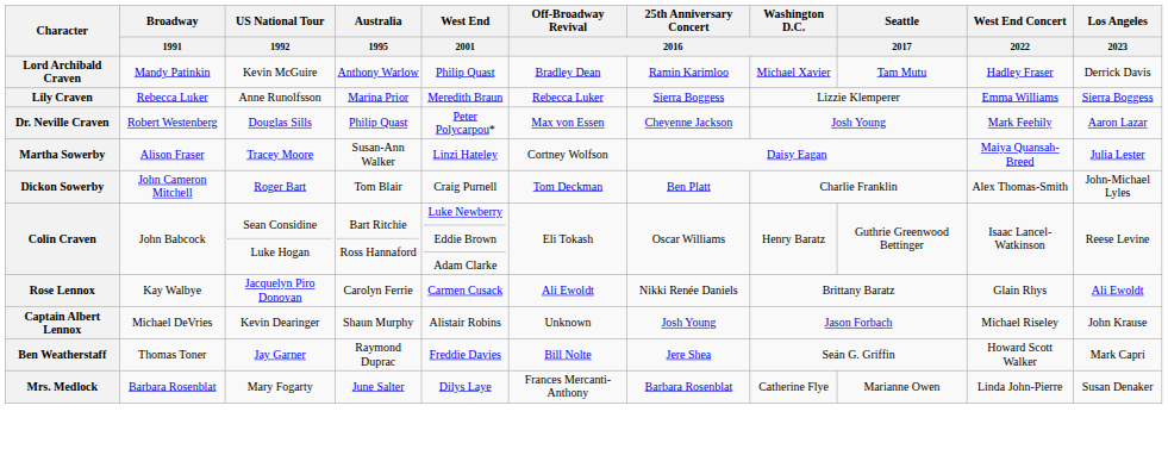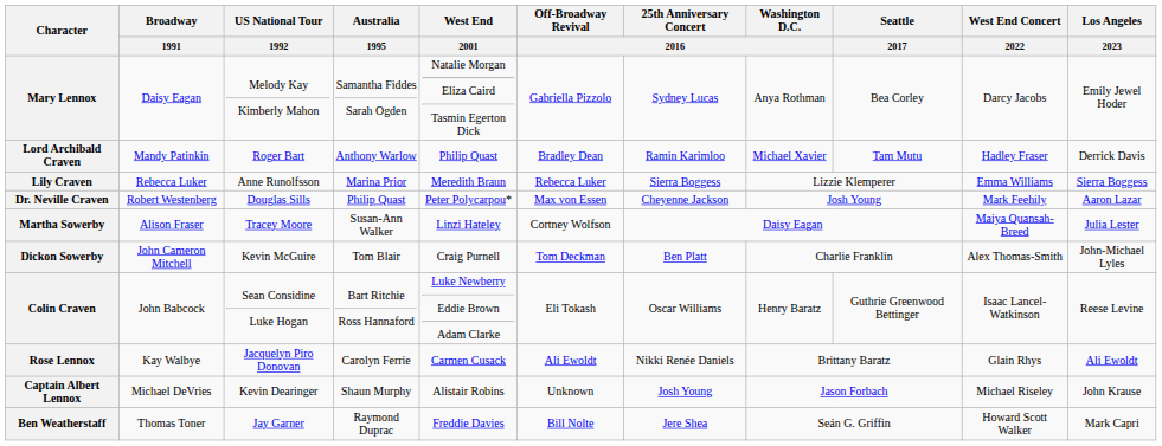+ row: Mary Lennox | Daisy Eagan | Melody Kay Kimberly Mahon | Samantha Fiddes Sarah Ogden | Natalie Morgan Eliza Caird Tasmin Egerton Dick | Gabriella Pizzolo | Sydney Lucas | Anya Rothman | Bea Corley | Darcy Jacobs | Emily Jewel Hoder
Lord Archibald Craven | US National Tour / 1992: Kevin McGuire -> Roger Bart
Dickon Sowerby | US National Tour / 1992: Roger Bart -> Kevin McGuire
- row: Mrs. Medlock | Barbara Rosenblat | Mary Fogarty | June Salter | Dilys Laye | Frances Mercanti-Anthony | Barbara Rosenblat | Catherine Flye | Marianne Owen | Linda John-Pierre | Susan Denaker
